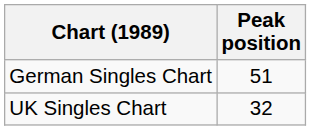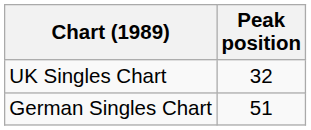rows swapped: German Singles Chart <-> UK Singles Chart
